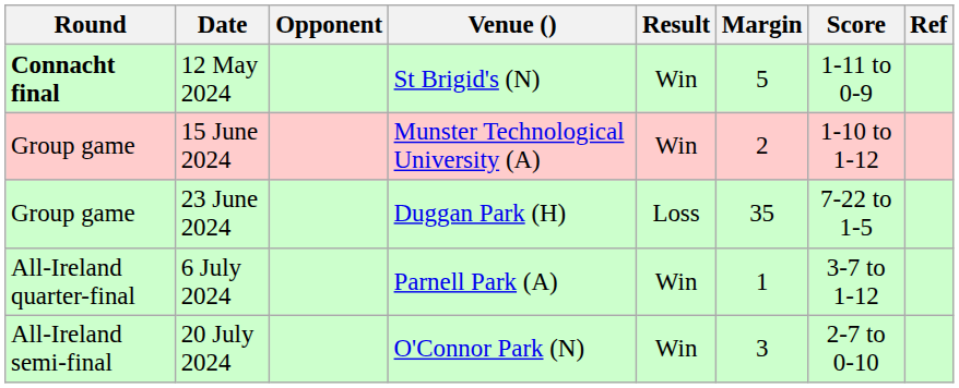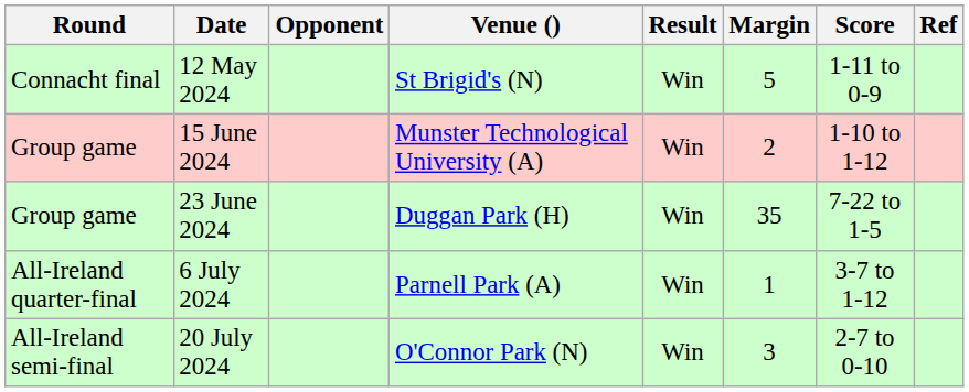12 May 2024 | Round: bold -> normal
23 June 2024 | Result: Loss -> Win
